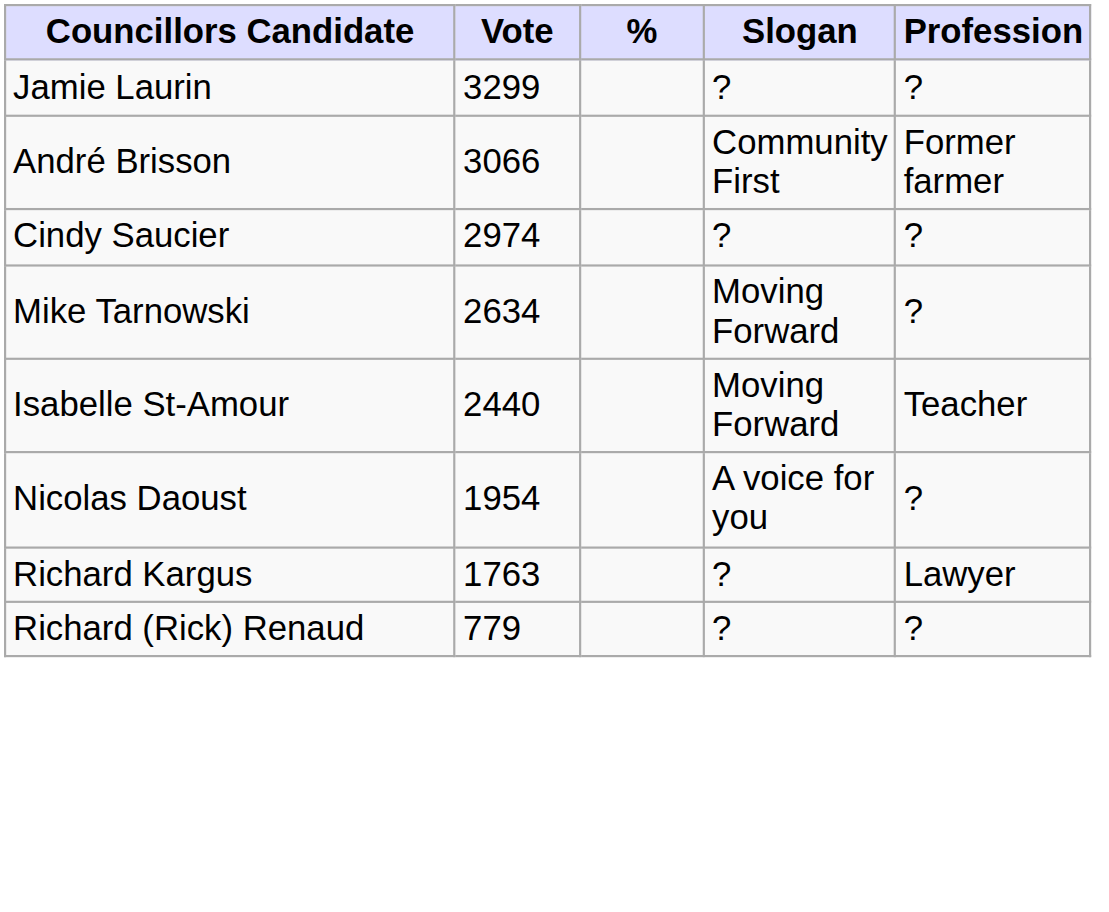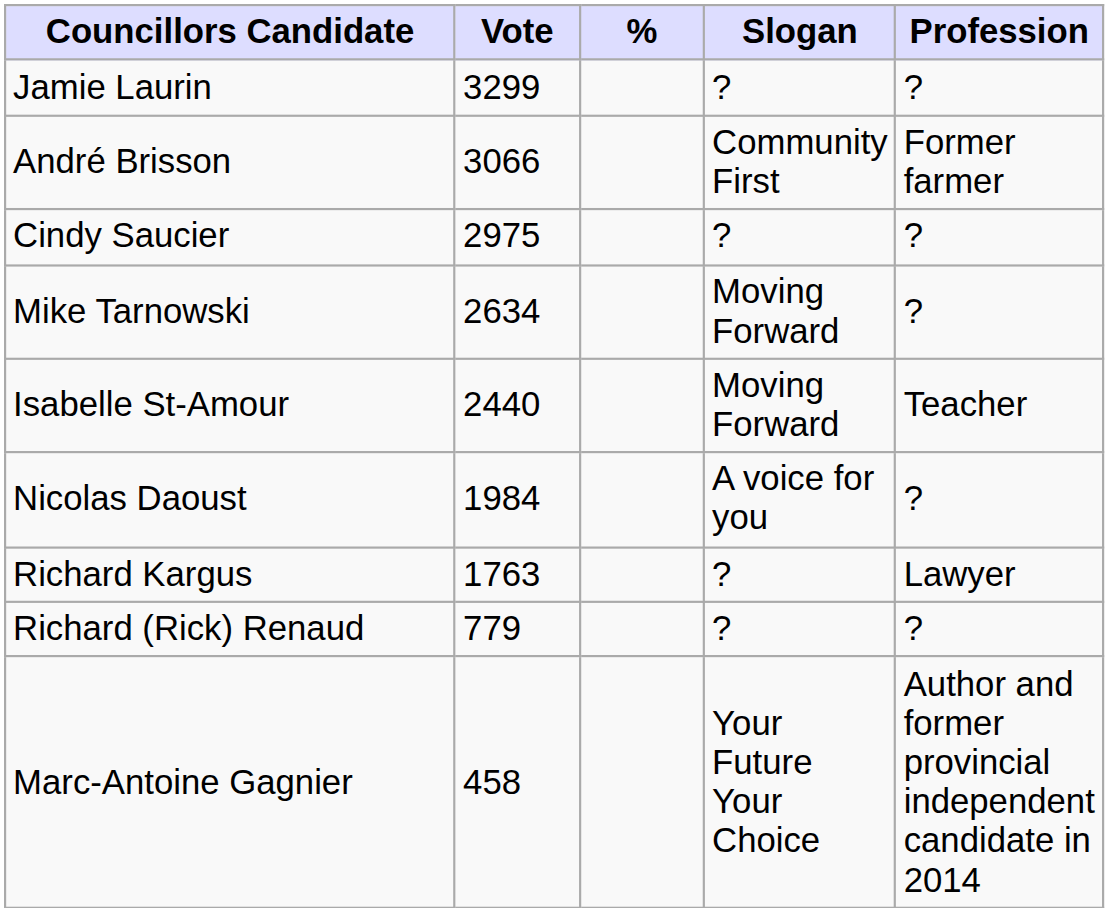Cindy Saucier | Vote: 2974 -> 2975
Nicolas Daoust | Vote: 1954 -> 1984
+ row: Marc-Antoine Gagnier | 458 | Your Future Your Choice | Author and former provincial independent candidate in 2014
